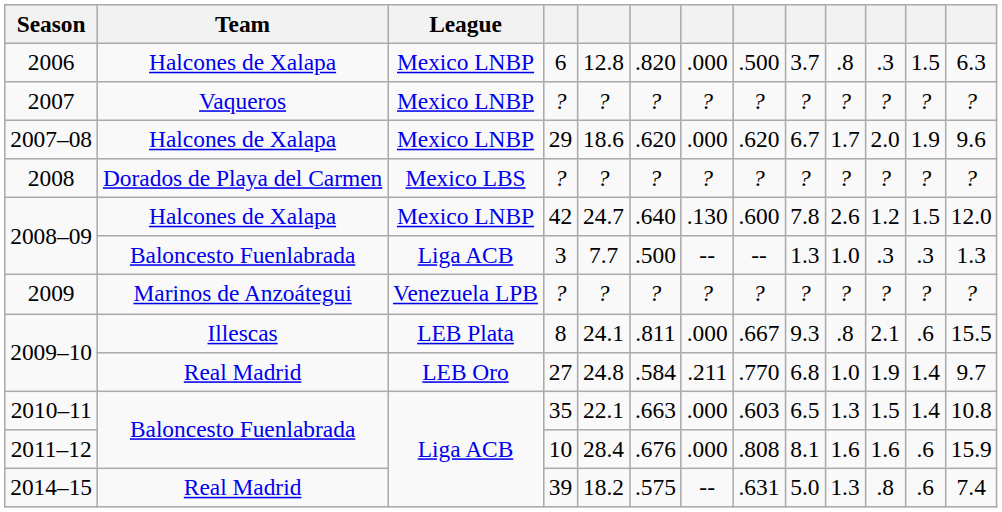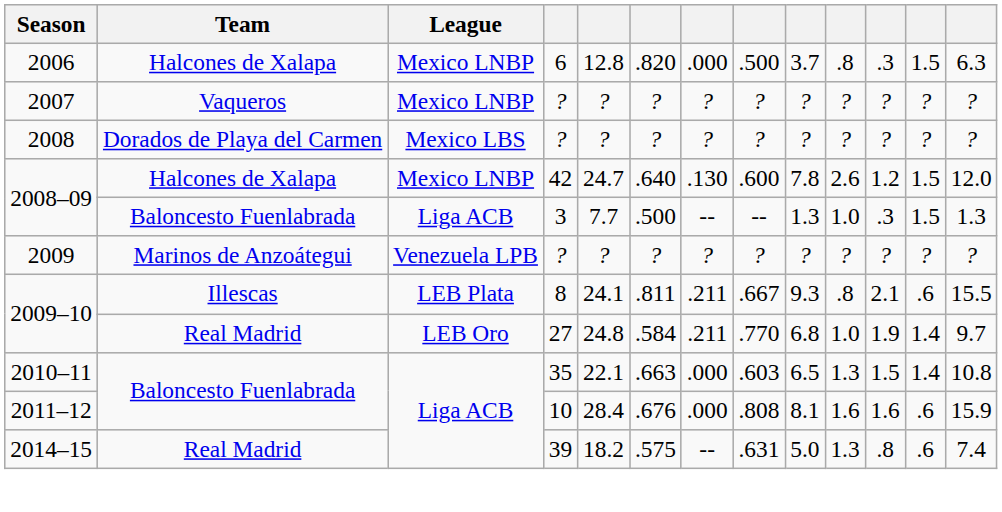- row: 2007–08 | Halcones de Xalapa | Mexico LNBP | 29 | 18.6 | .620 | .000 | .620 | 6.7 | 1.7 | 2.0 | 1.9 | 9.6
2008–09 / 3 | column 12: .3 -> 1.5
2009–10 / 8 | column 7: .000 -> .211
